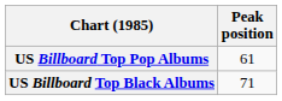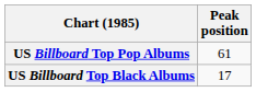US Billboard Top Black Albums | Peak position: 71 -> 17
